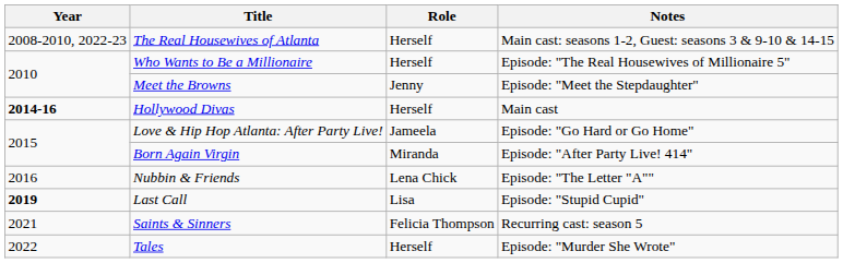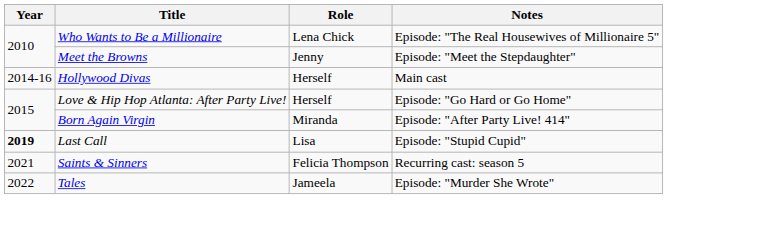- row: 2008-2010, 2022-23 | The Real Housewives of Atlanta | Herself | Main cast: seasons 1-2, Guest: seasons 3 & 9-10 & 14-15
Who Wants to Be a Millionaire | Role: Herself -> Lena Chick
Hollywood Divas | Year: bold -> normal
Love & Hip Hop Atlanta: After Party Live! | Role: Jameela -> Herself
- row: 2016 | Nubbin & Friends | Lena Chick | Episode: "The Letter "A""
Tales | Role: Herself -> Jameela
